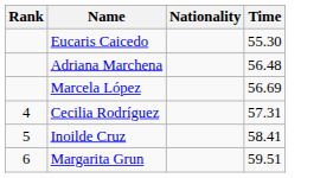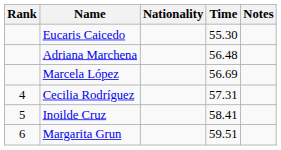+ column: Notes
